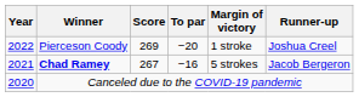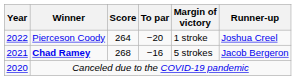Pierceson Coody | Score: 269 -> 264
Chad Ramey | Score: 267 -> 268
